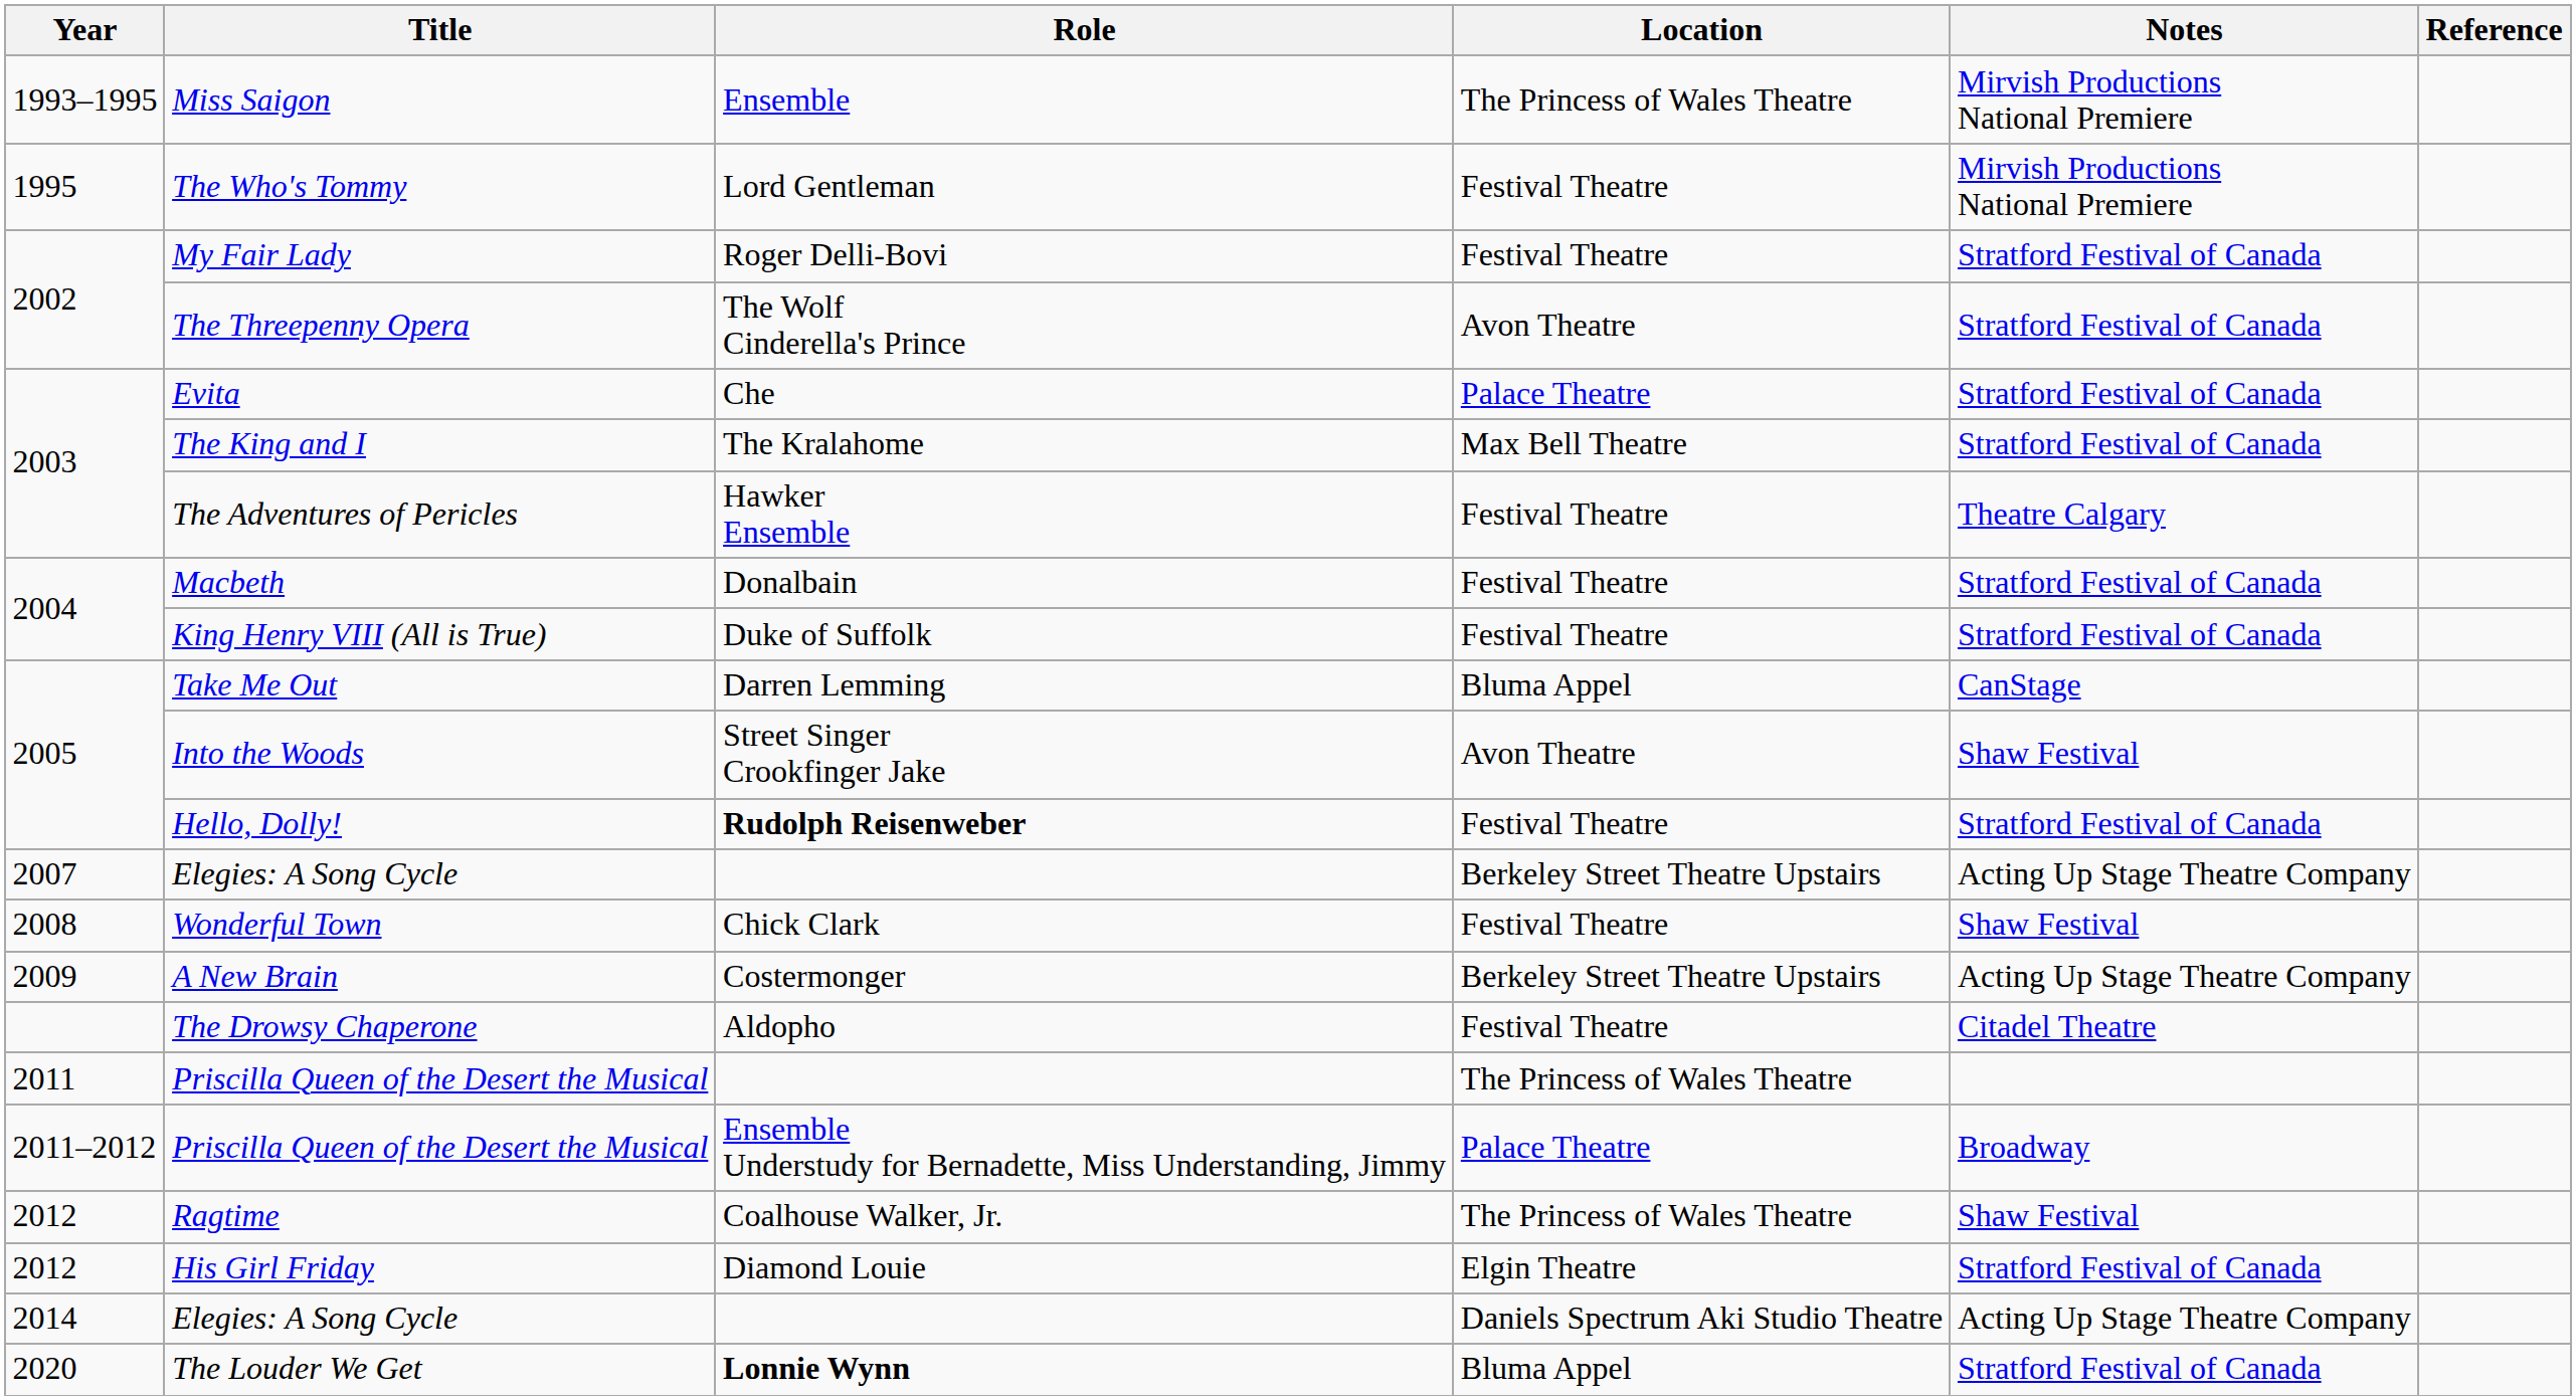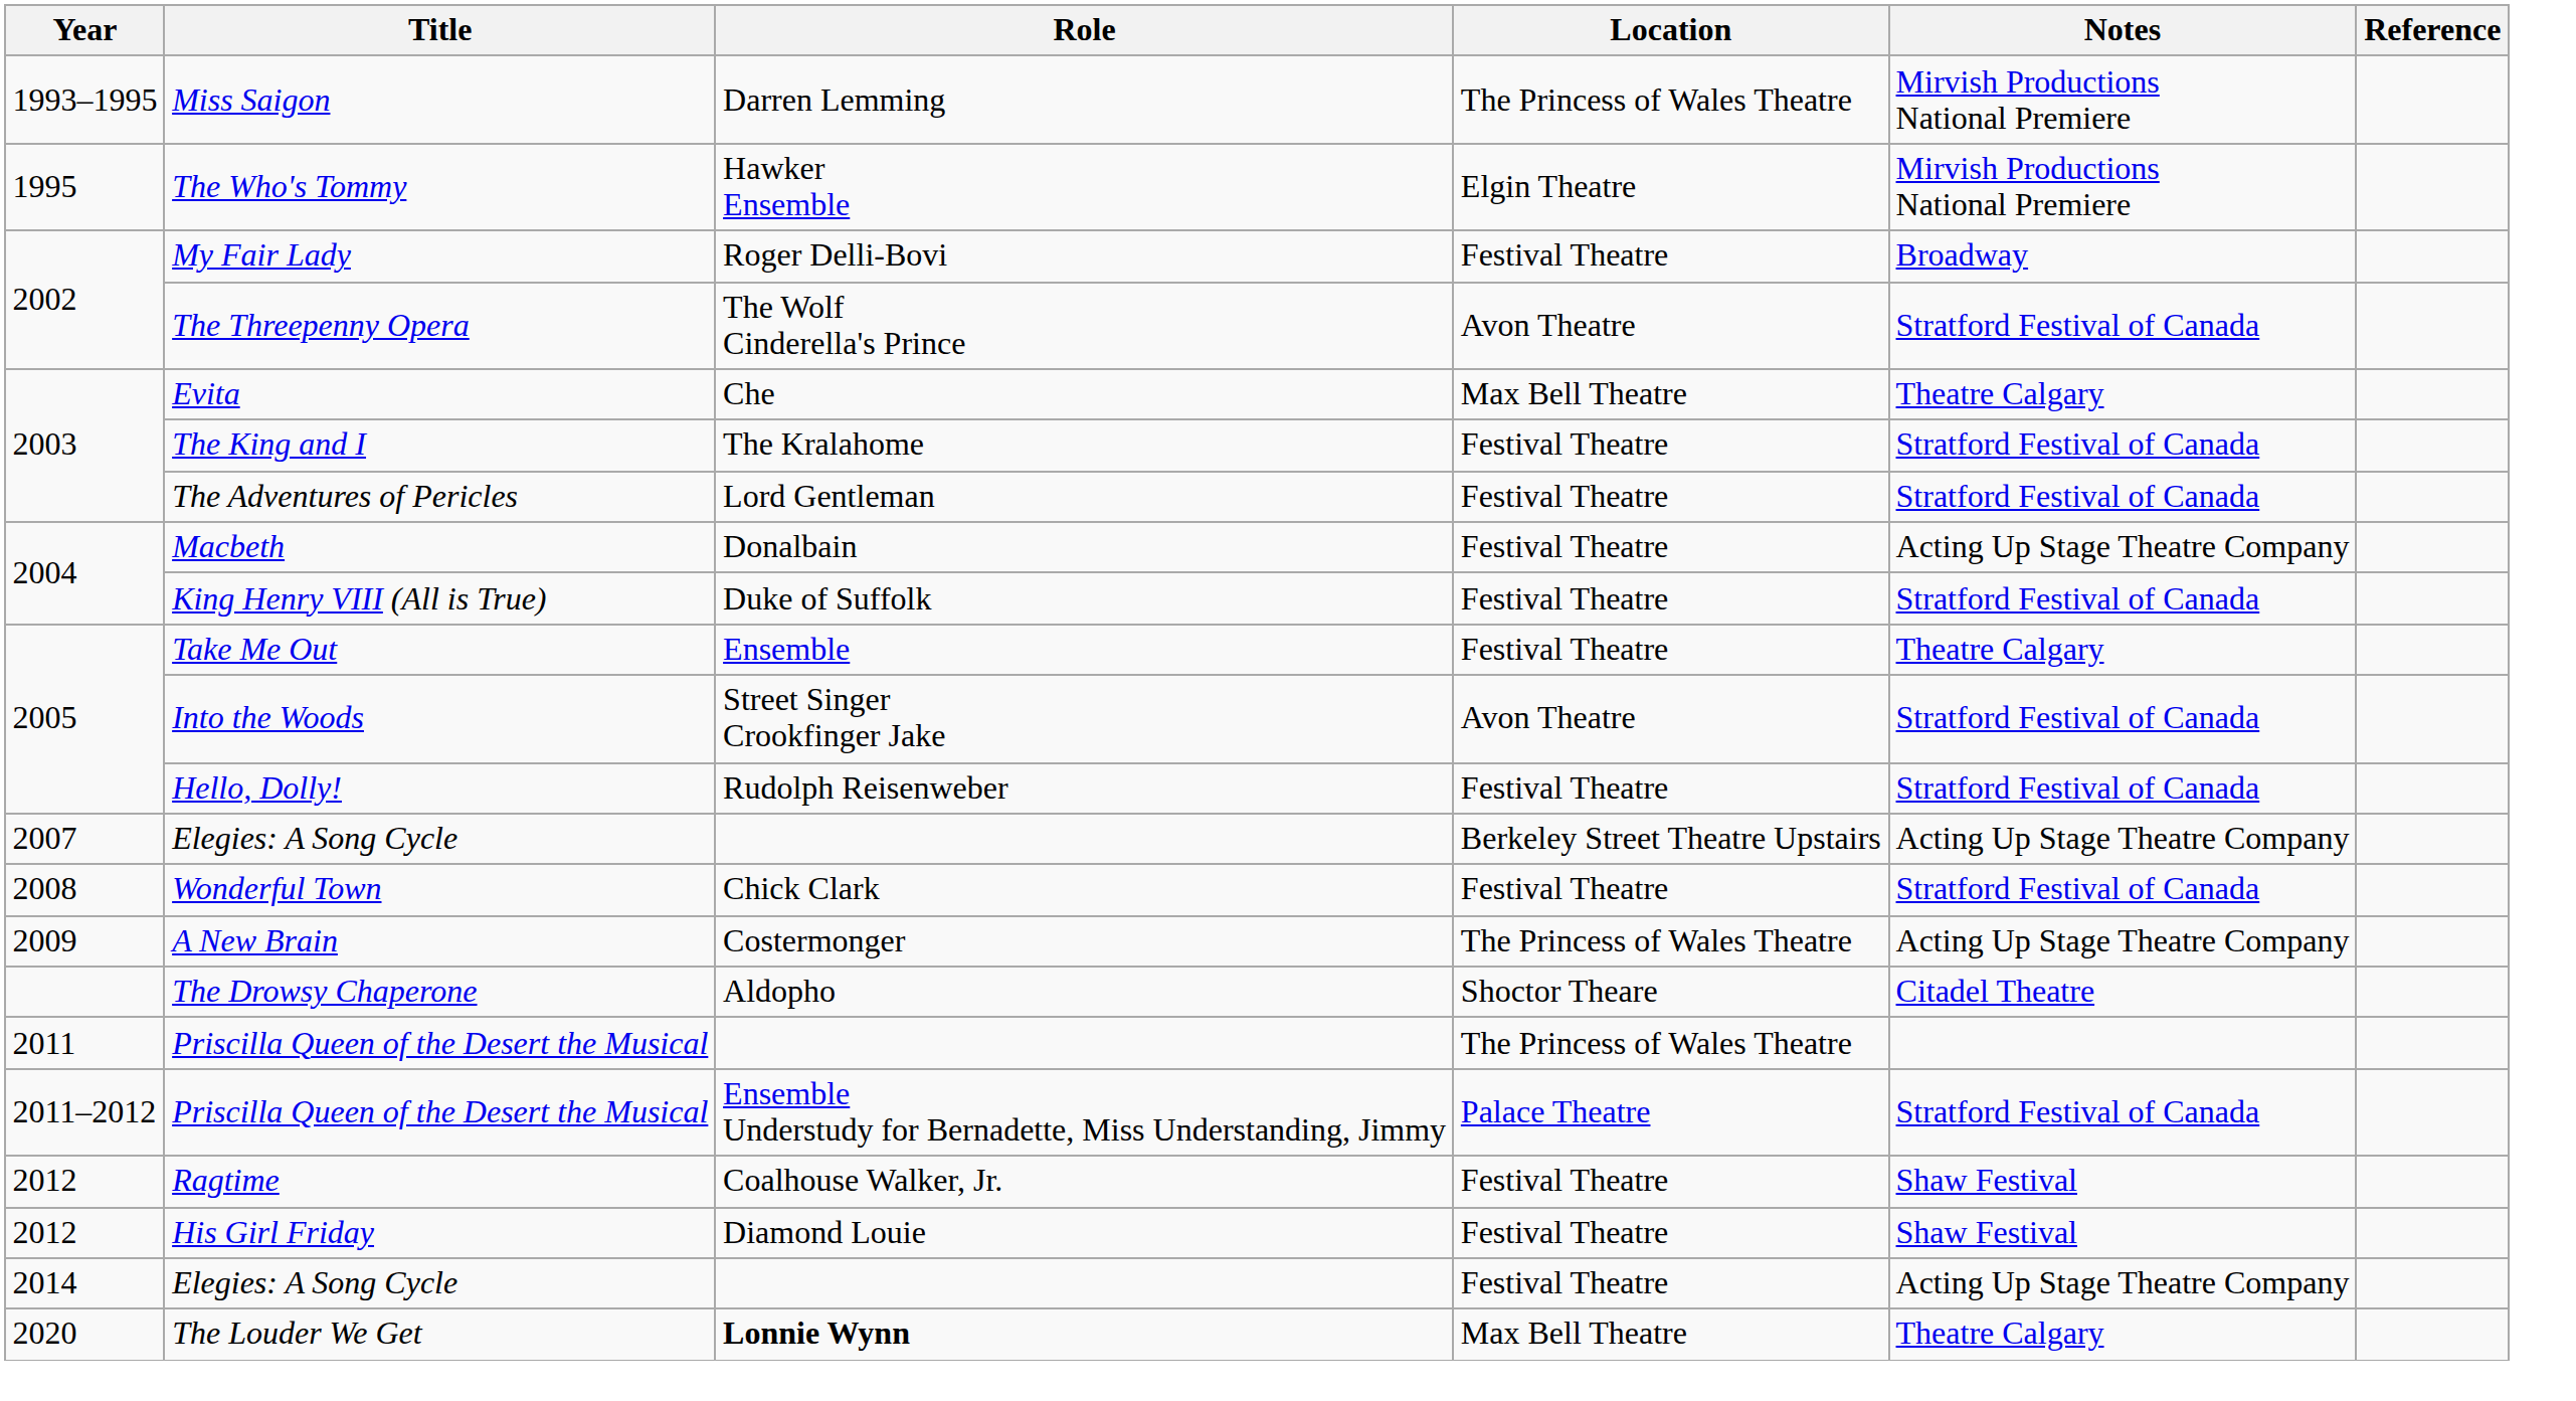Miss Saigon | Role: Ensemble -> Darren Lemming
The Who's Tommy | Role: Lord Gentleman -> Hawker Ensemble
The Who's Tommy | Location: Festival Theatre -> Elgin Theatre
My Fair Lady | Notes: Stratford Festival of Canada -> Broadway
Evita | Location: Palace Theatre -> Max Bell Theatre
Evita | Notes: Stratford Festival of Canada -> Theatre Calgary
The King and I | Location: Max Bell Theatre -> Festival Theatre
The Adventures of Pericles | Role: Hawker Ensemble -> Lord Gentleman
The Adventures of Pericles | Notes: Theatre Calgary -> Stratford Festival of Canada
Macbeth | Notes: Stratford Festival of Canada -> Acting Up Stage Theatre Company
Take Me Out | Role: Darren Lemming -> Ensemble
Take Me Out | Location: Bluma Appel -> Festival Theatre
Take Me Out | Notes: CanStage -> Theatre Calgary
Into the Woods | Notes: Shaw Festival -> Stratford Festival of Canada
Hello, Dolly! | Role: bold -> normal
Wonderful Town | Notes: Shaw Festival -> Stratford Festival of Canada
A New Brain | Location: Berkeley Street Theatre Upstairs -> The Princess of Wales Theatre
The Drowsy Chaperone | Location: Festival Theatre -> Shoctor Theare
2011–2012 / Priscilla Queen of the Desert the Musical | Notes: Broadway -> Stratford Festival of Canada
Ragtime | Location: The Princess of Wales Theatre -> Festival Theatre
His Girl Friday | Location: Elgin Theatre -> Festival Theatre
His Girl Friday | Notes: Stratford Festival of Canada -> Shaw Festival
2014 / Elegies: A Song Cycle | Location: Daniels Spectrum Aki Studio Theatre -> Festival Theatre
The Louder We Get | Location: Bluma Appel -> Max Bell Theatre
The Louder We Get | Notes: Stratford Festival of Canada -> Theatre Calgary
